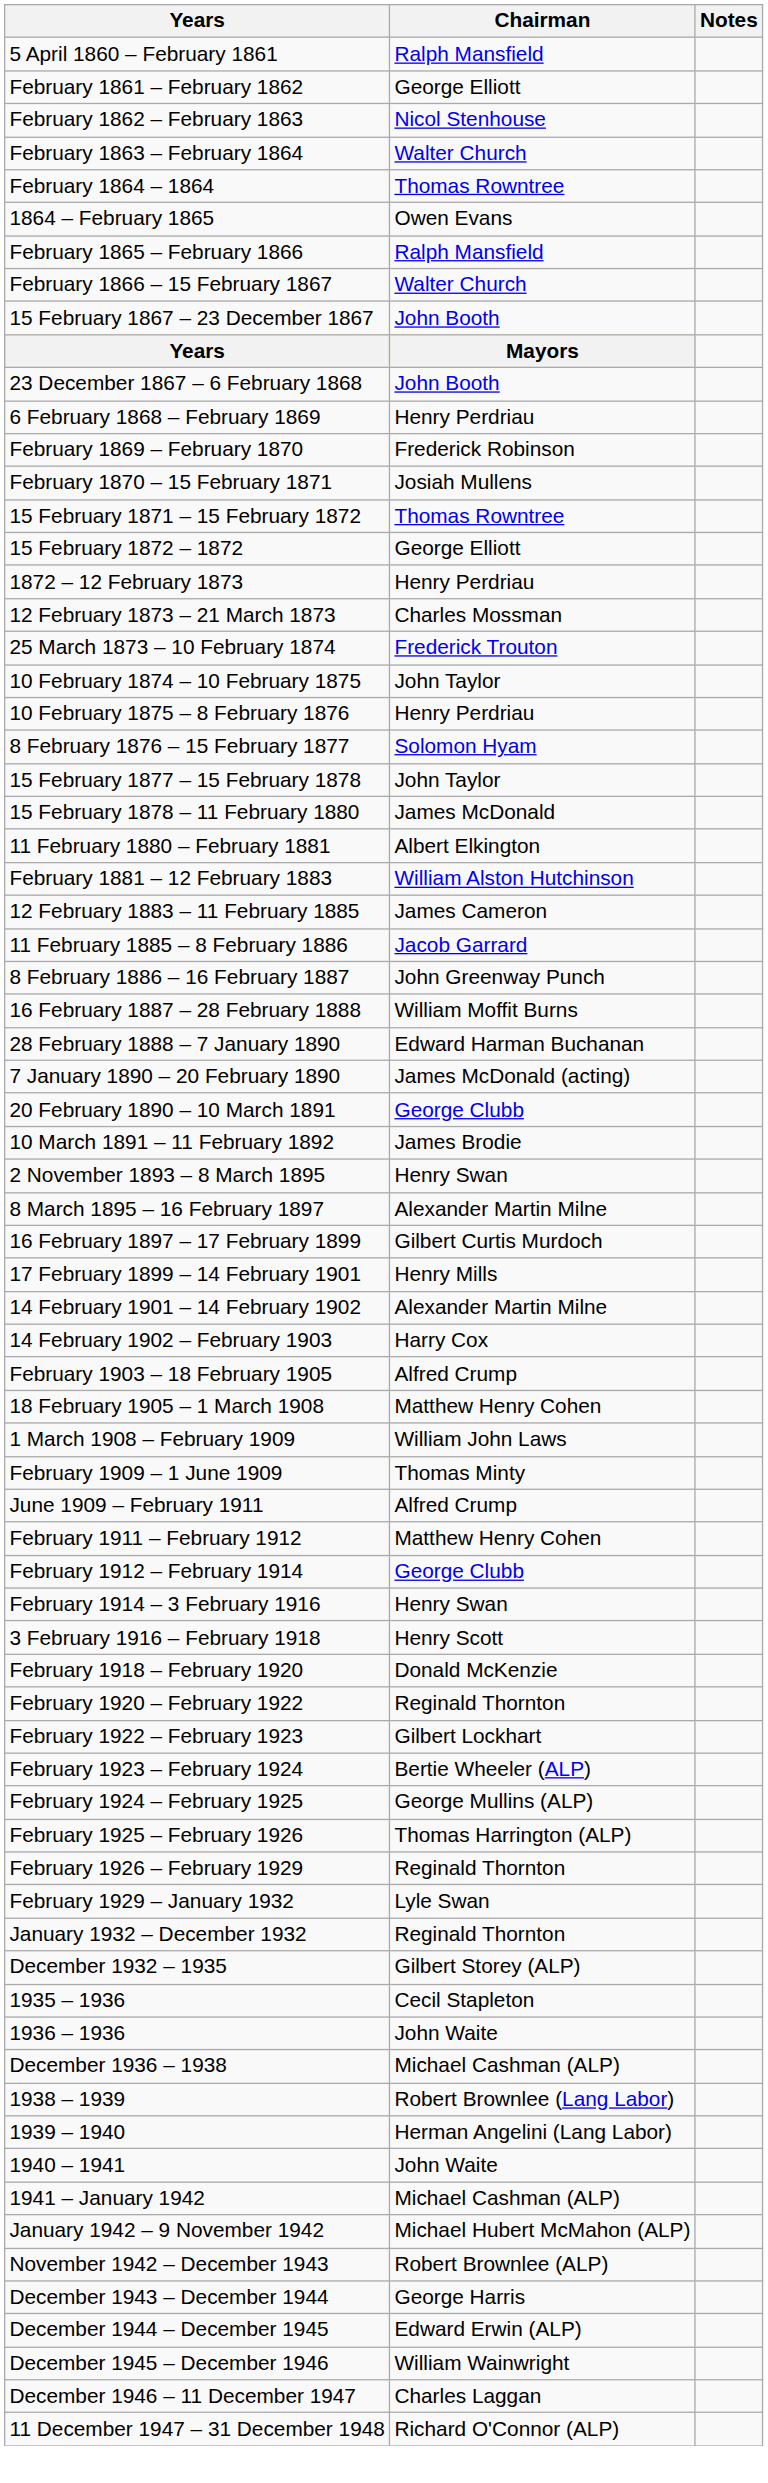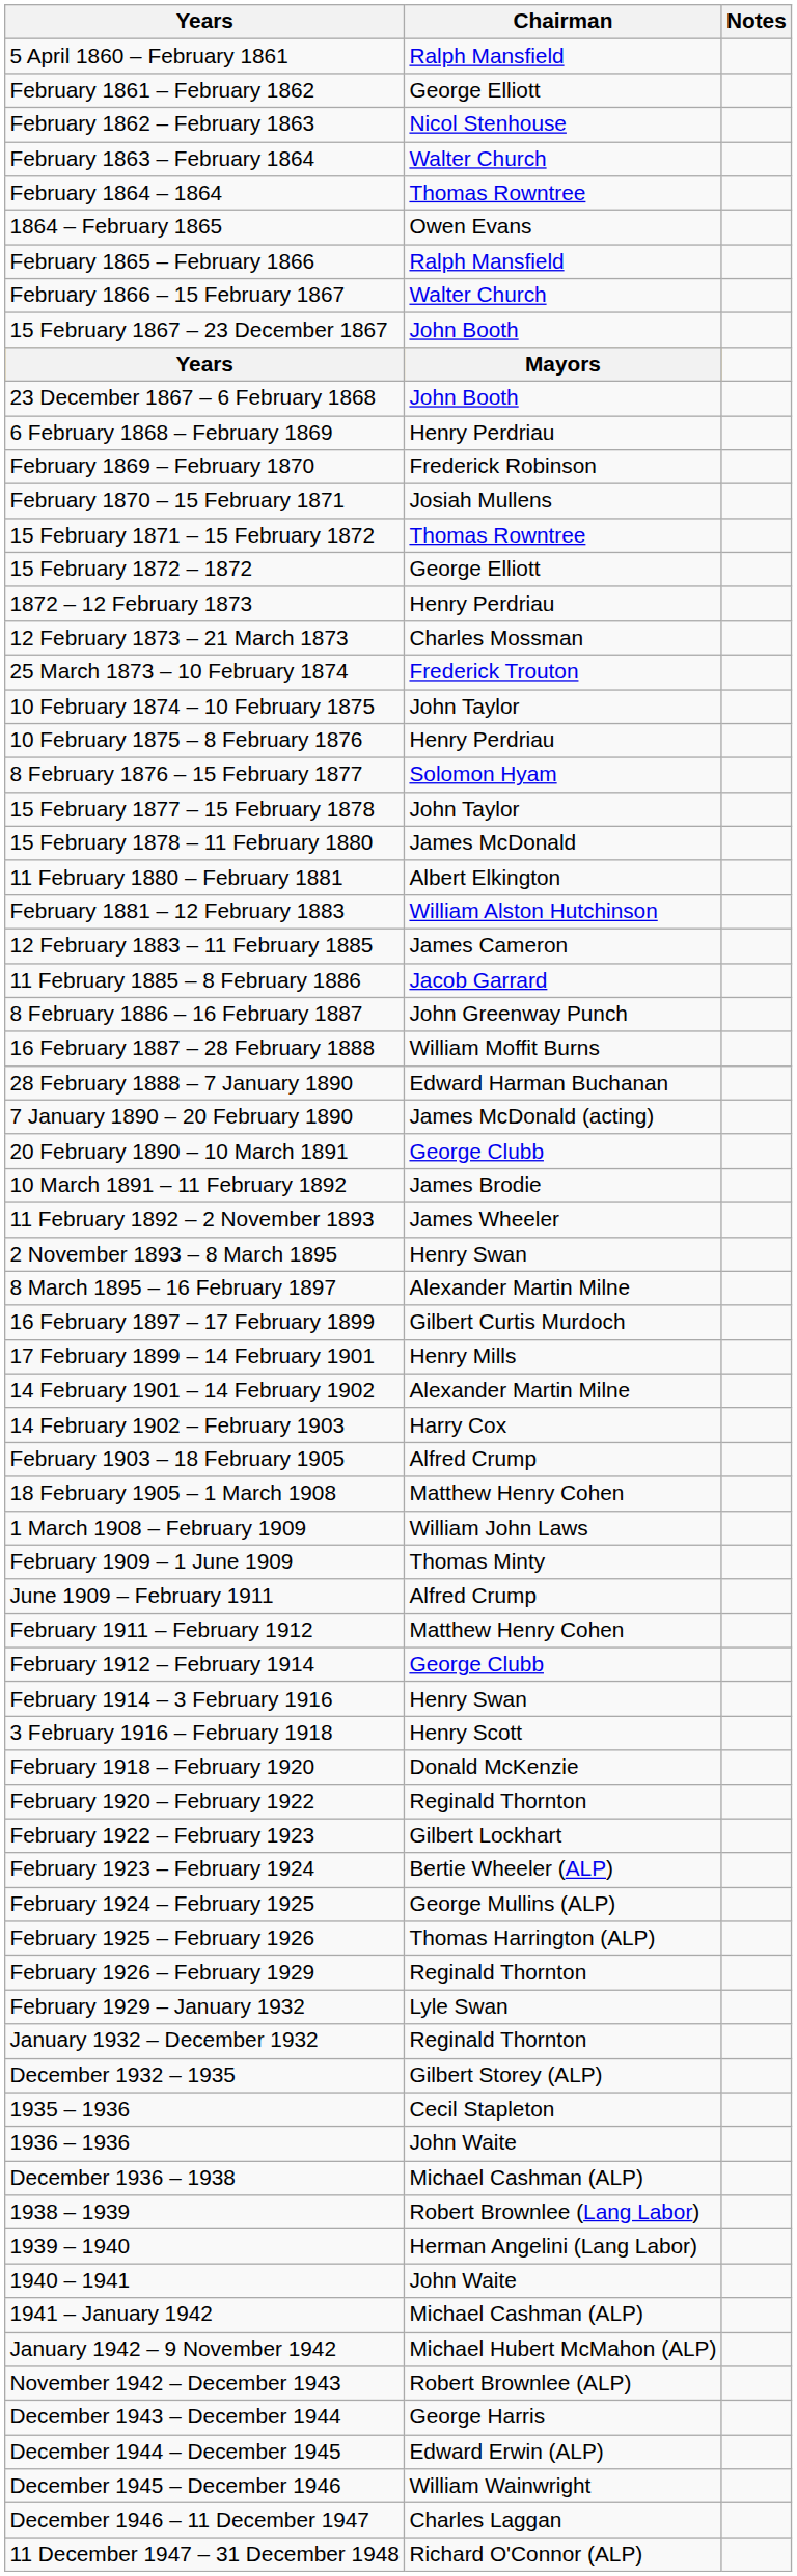+ row: 11 February 1892 – 2 November 1893 | James Wheeler
